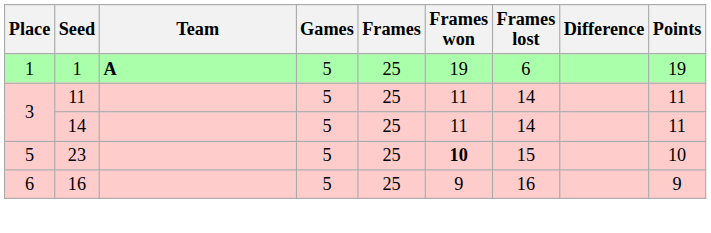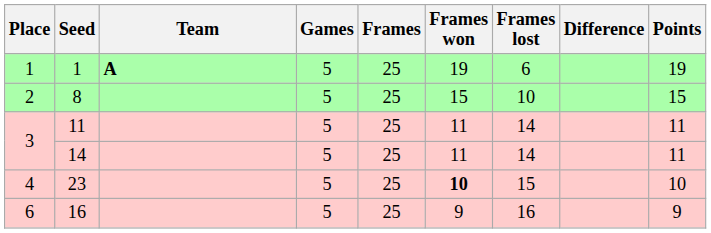+ row: 2 | 8 | 5 | 25 | 15 | 10 | 15
23 | Place: 5 -> 4
